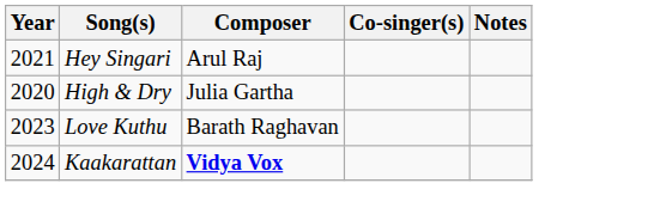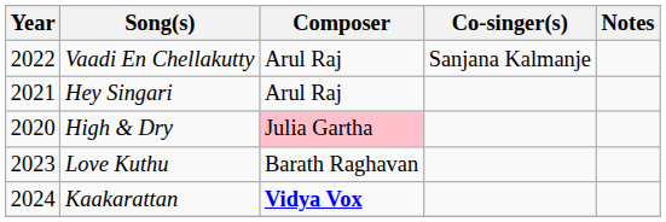+ row: 2022 | Vaadi En Chellakutty | Arul Raj | Sanjana Kalmanje
High & Dry | Composer: no background -> pink background
